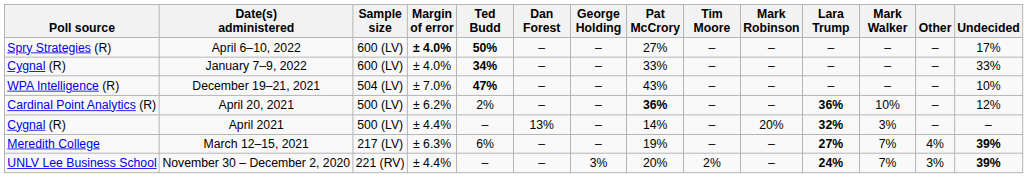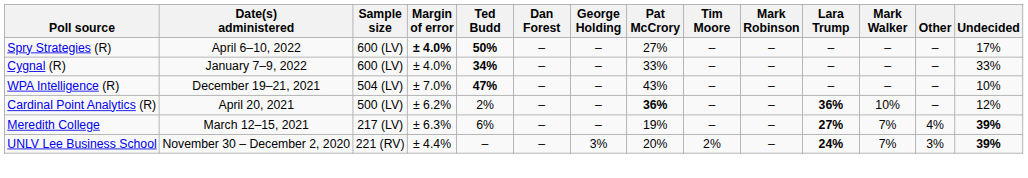- row: Cygnal (R) | April 2021 | 500 (LV) | ± 4.4% | – | 13% | – | 14% | – | 20% | 32% | 3% | – | –
